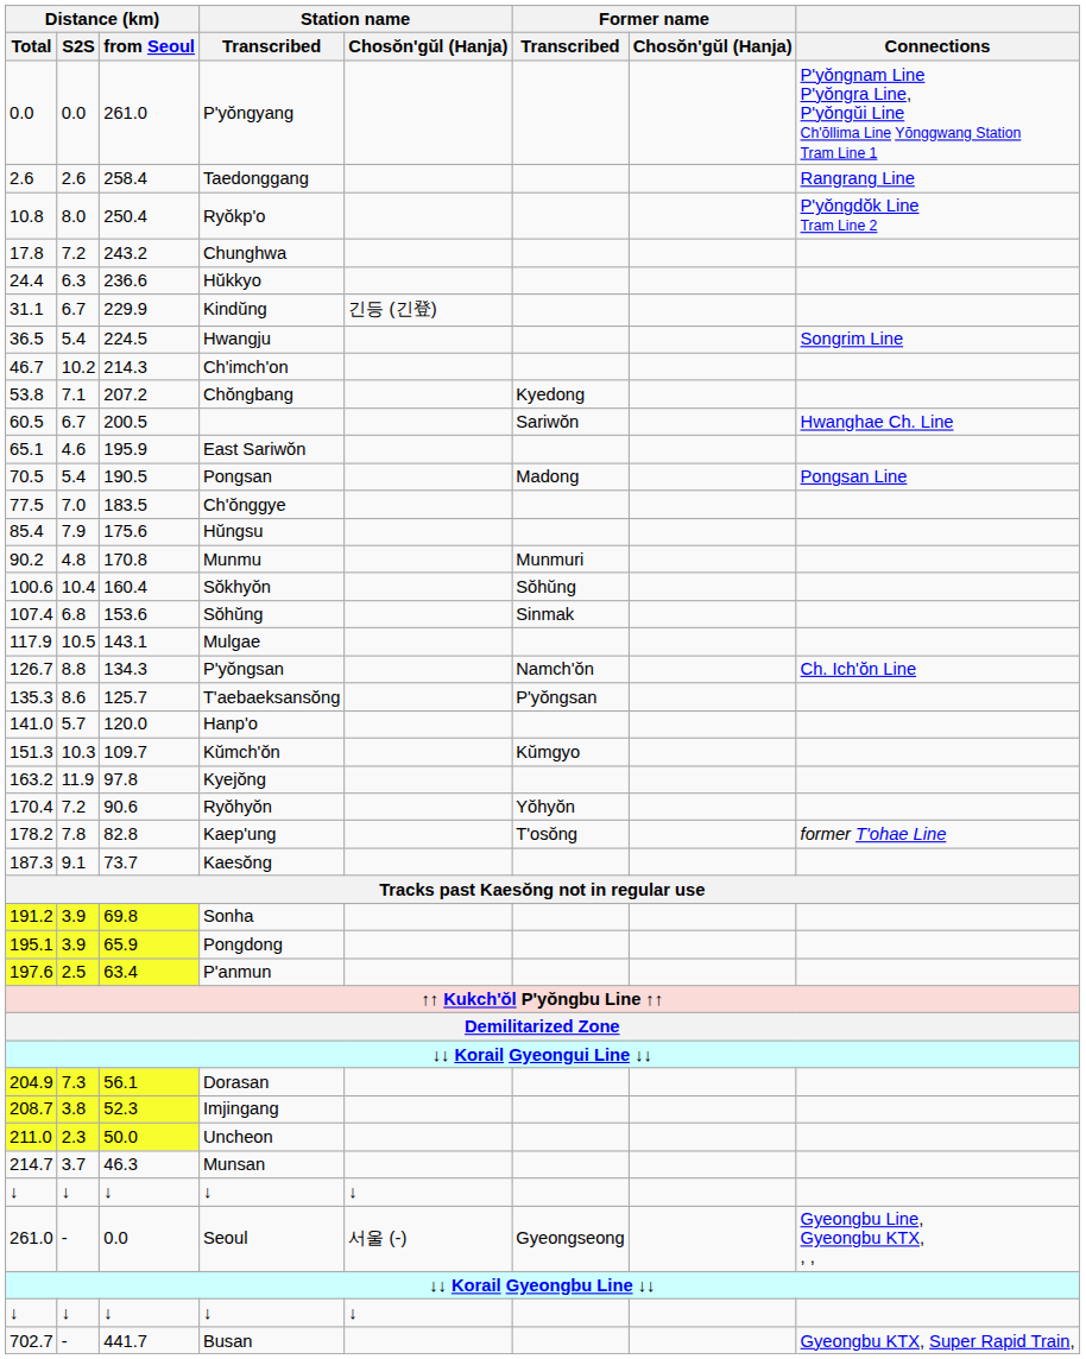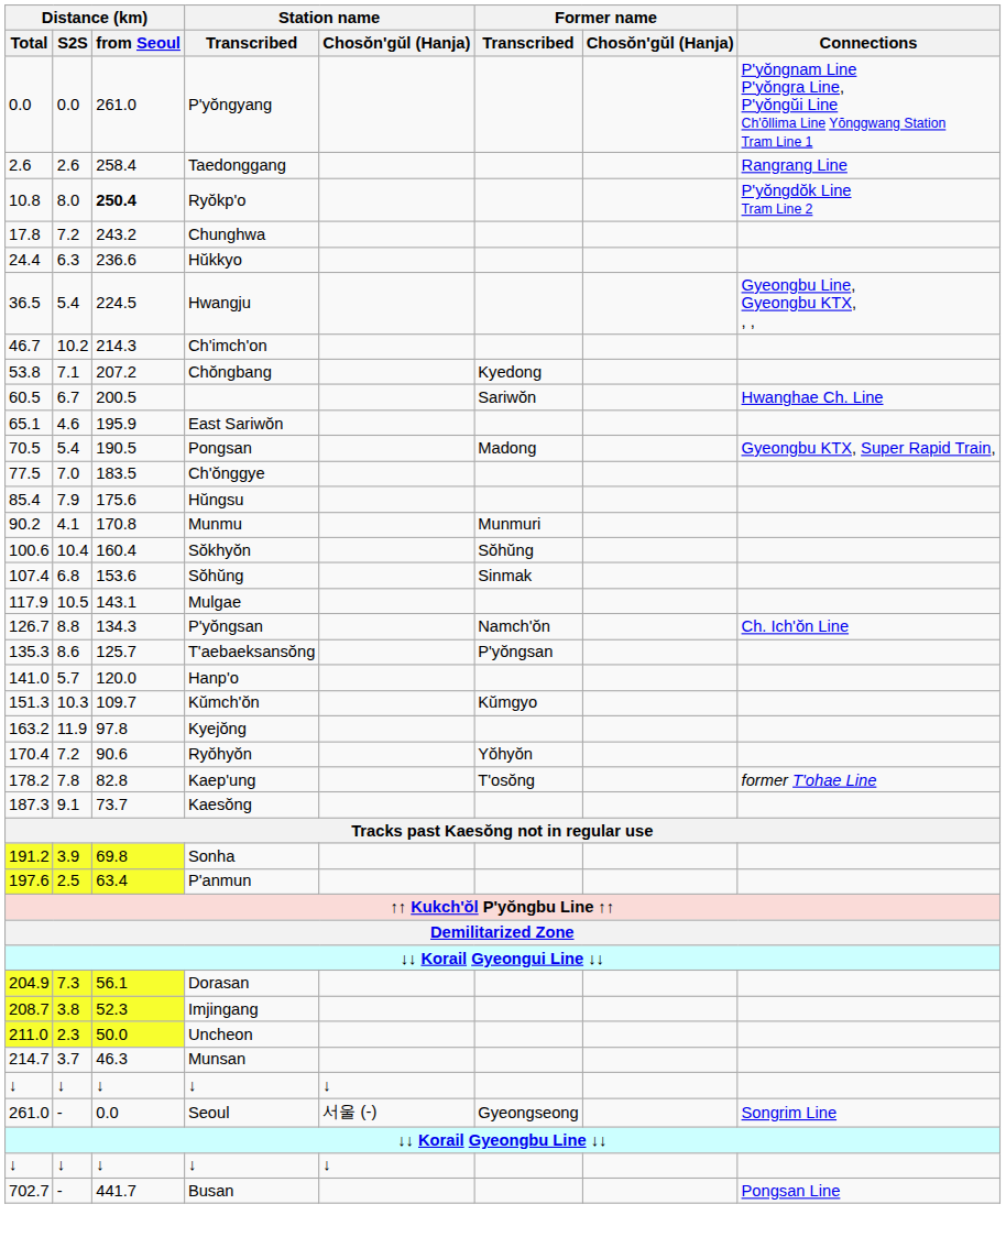Ryŏkp'o | Distance (km) / from Seoul: normal -> bold
- row: 31.1 | 6.7 | 229.9 | Kindŭng | 긴등 (긴登)
Hwangju | Connections: Songrim Line -> Gyeongbu Line, Gyeongbu KTX, , ,
Pongsan | Connections: Pongsan Line -> Gyeongbu KTX, Super Rapid Train,
Munmu | Distance (km) / S2S: 4.8 -> 4.1
- row: 195.1 | 3.9 | 65.9 | Pongdong
Seoul | Connections: Gyeongbu Line, Gyeongbu KTX, , , -> Songrim Line
Busan | Connections: Gyeongbu KTX, Super Rapid Train, -> Pongsan Line
